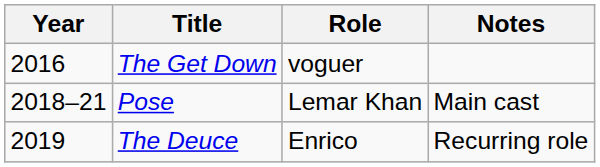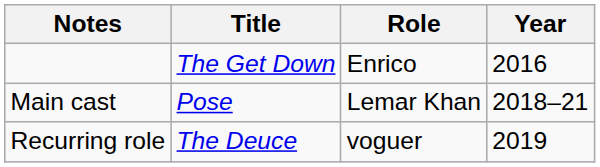columns swapped: Year <-> Notes
The Get Down | Role: voguer -> Enrico
The Deuce | Role: Enrico -> voguer
